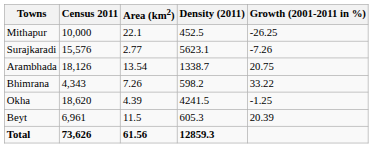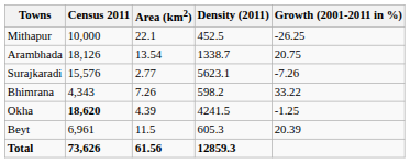rows swapped: Surajkaradi <-> Arambhada
Okha | Census 2011: normal -> bold
